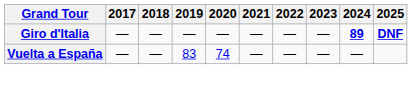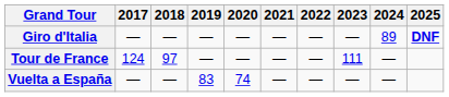Giro d'Italia | 2024: bold -> normal
+ row: Tour de France | 124 | 97 | — | — | — | — | 111 | —
